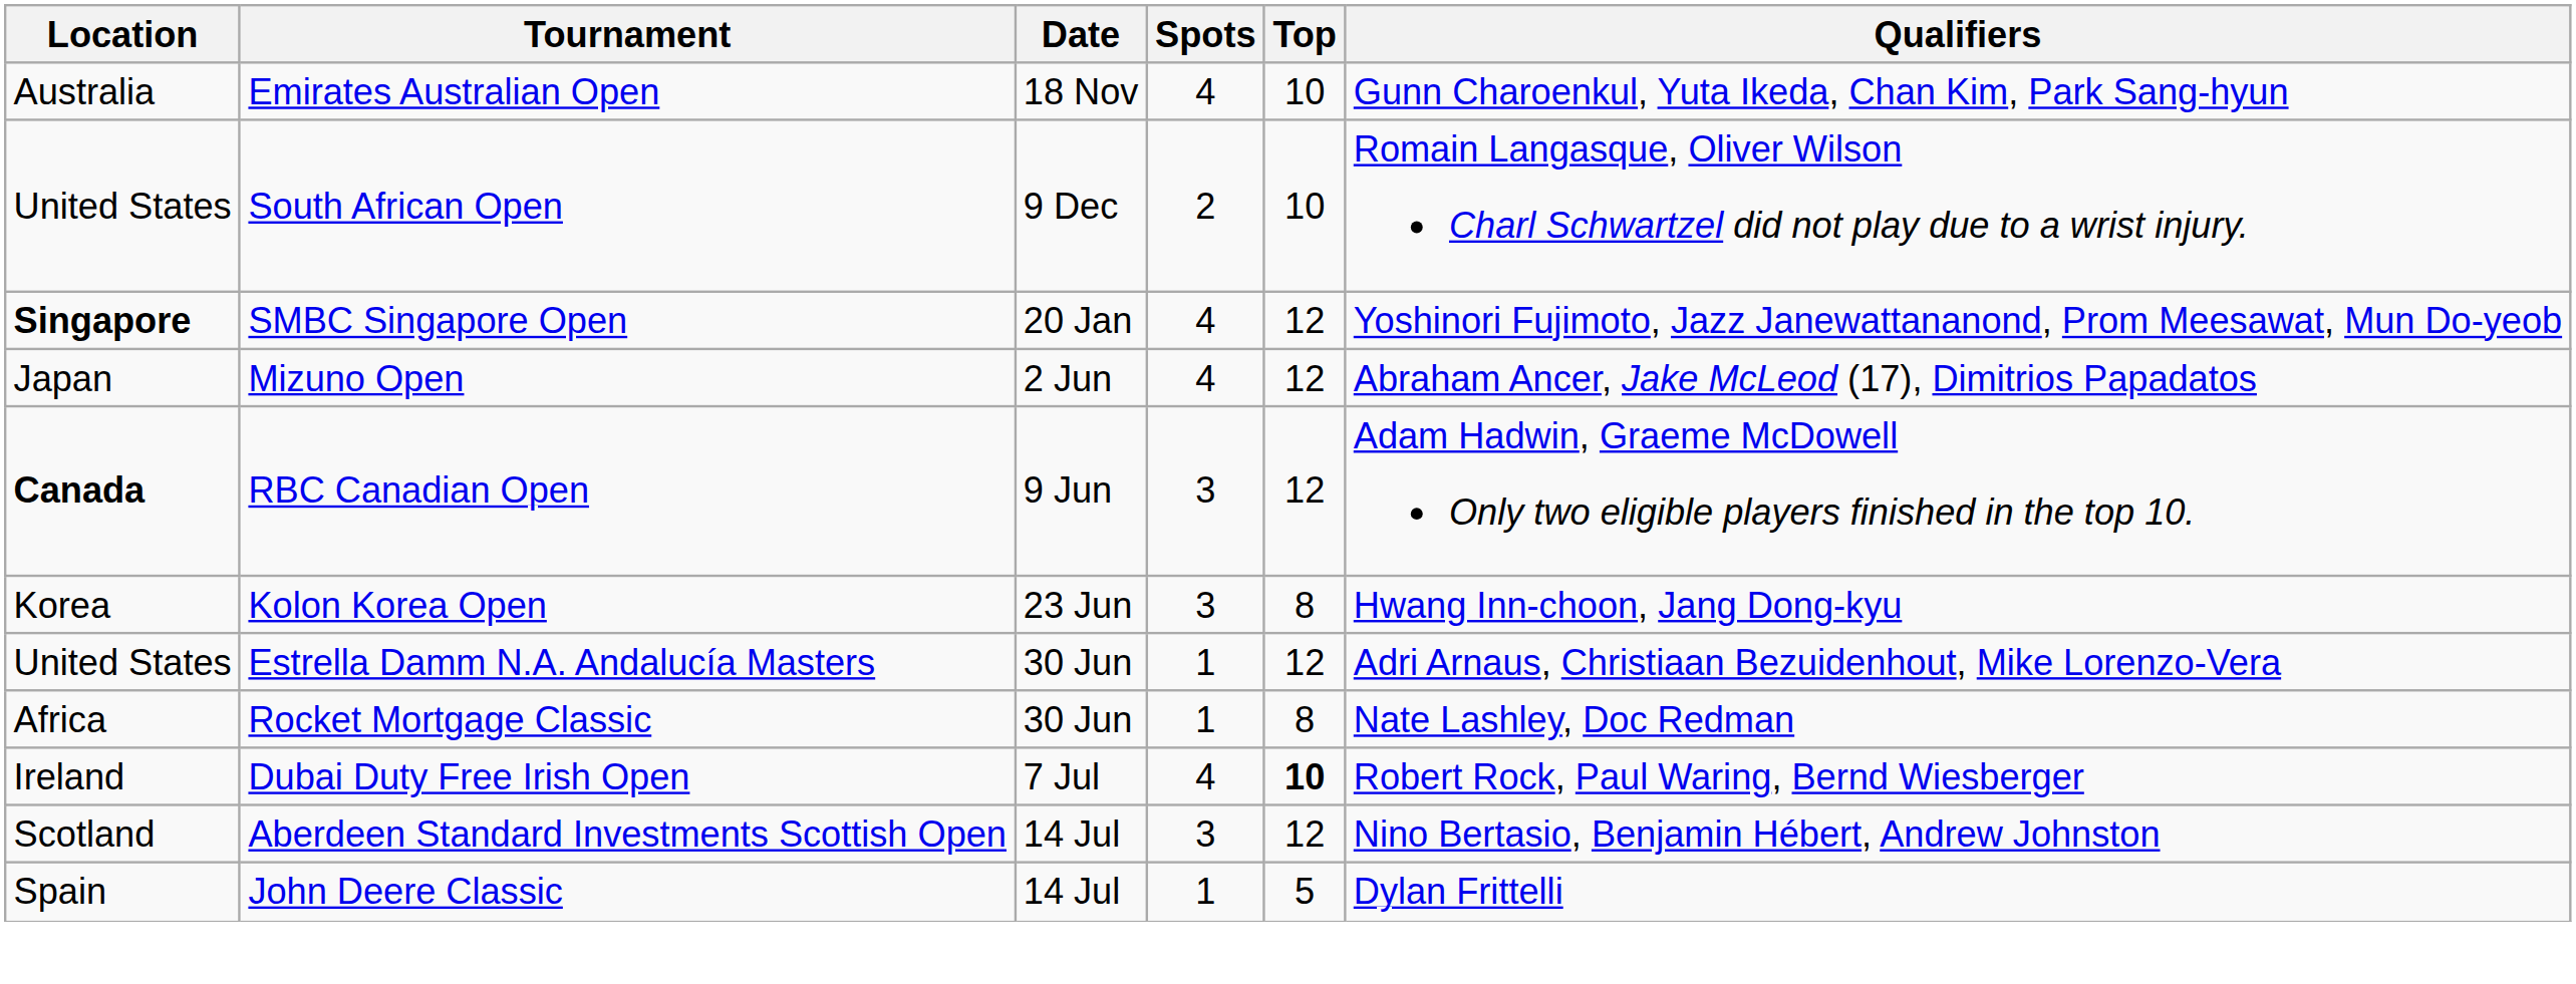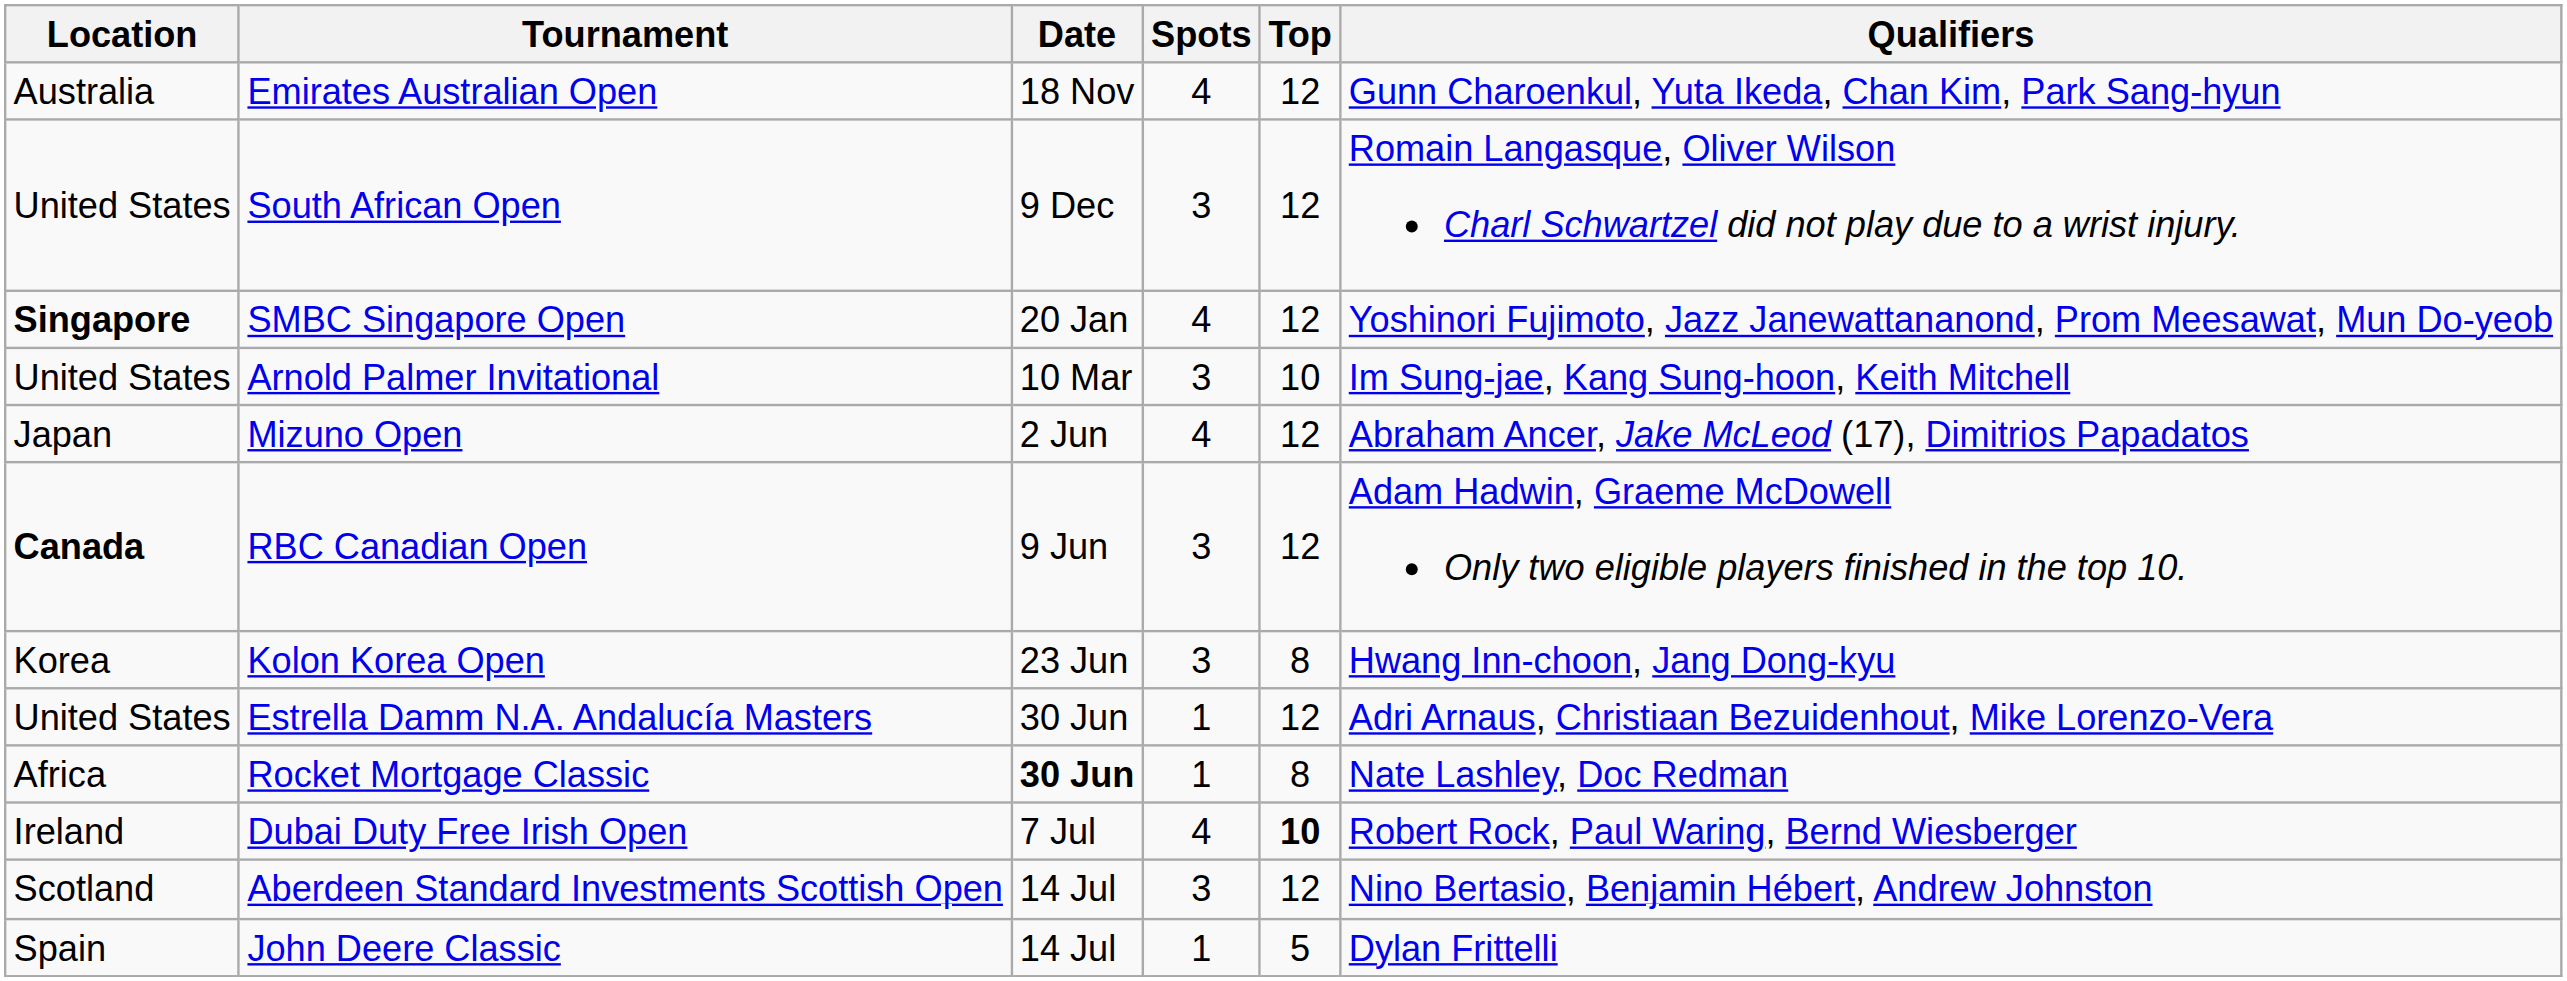Emirates Australian Open | Top: 10 -> 12
South African Open | Spots: 2 -> 3
South African Open | Top: 10 -> 12
+ row: United States | Arnold Palmer Invitational | 10 Mar | 3 | 10 | Im Sung-jae, Kang Sung-hoon, Keith Mitchell
Rocket Mortgage Classic | Date: normal -> bold
